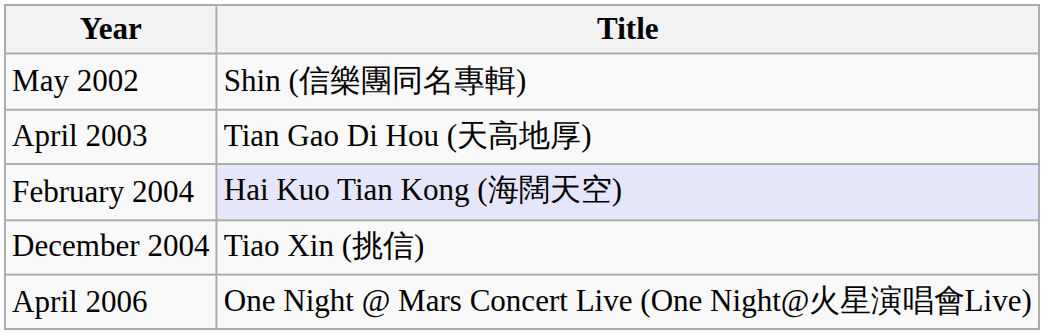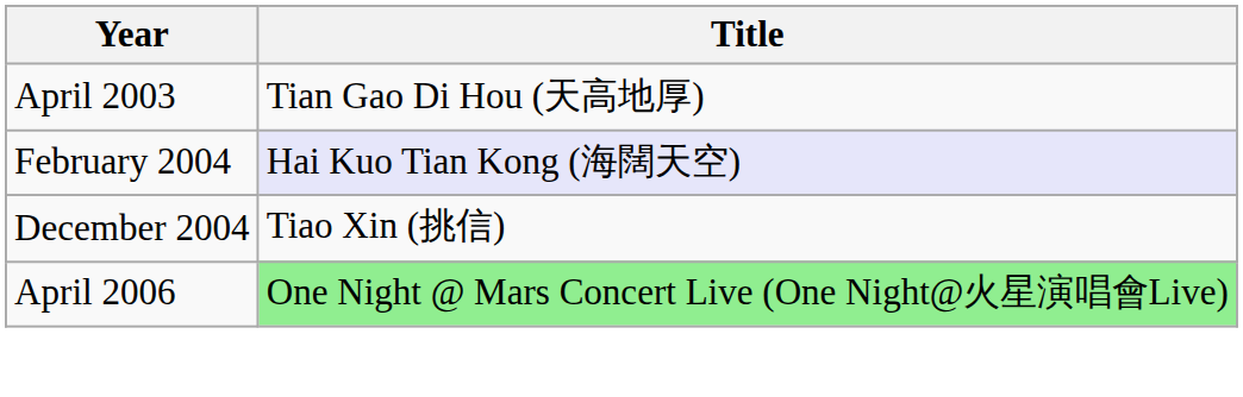- row: May 2002 | Shin (信樂團同名專輯)
April 2006 | Title: no background -> lightgreen background
